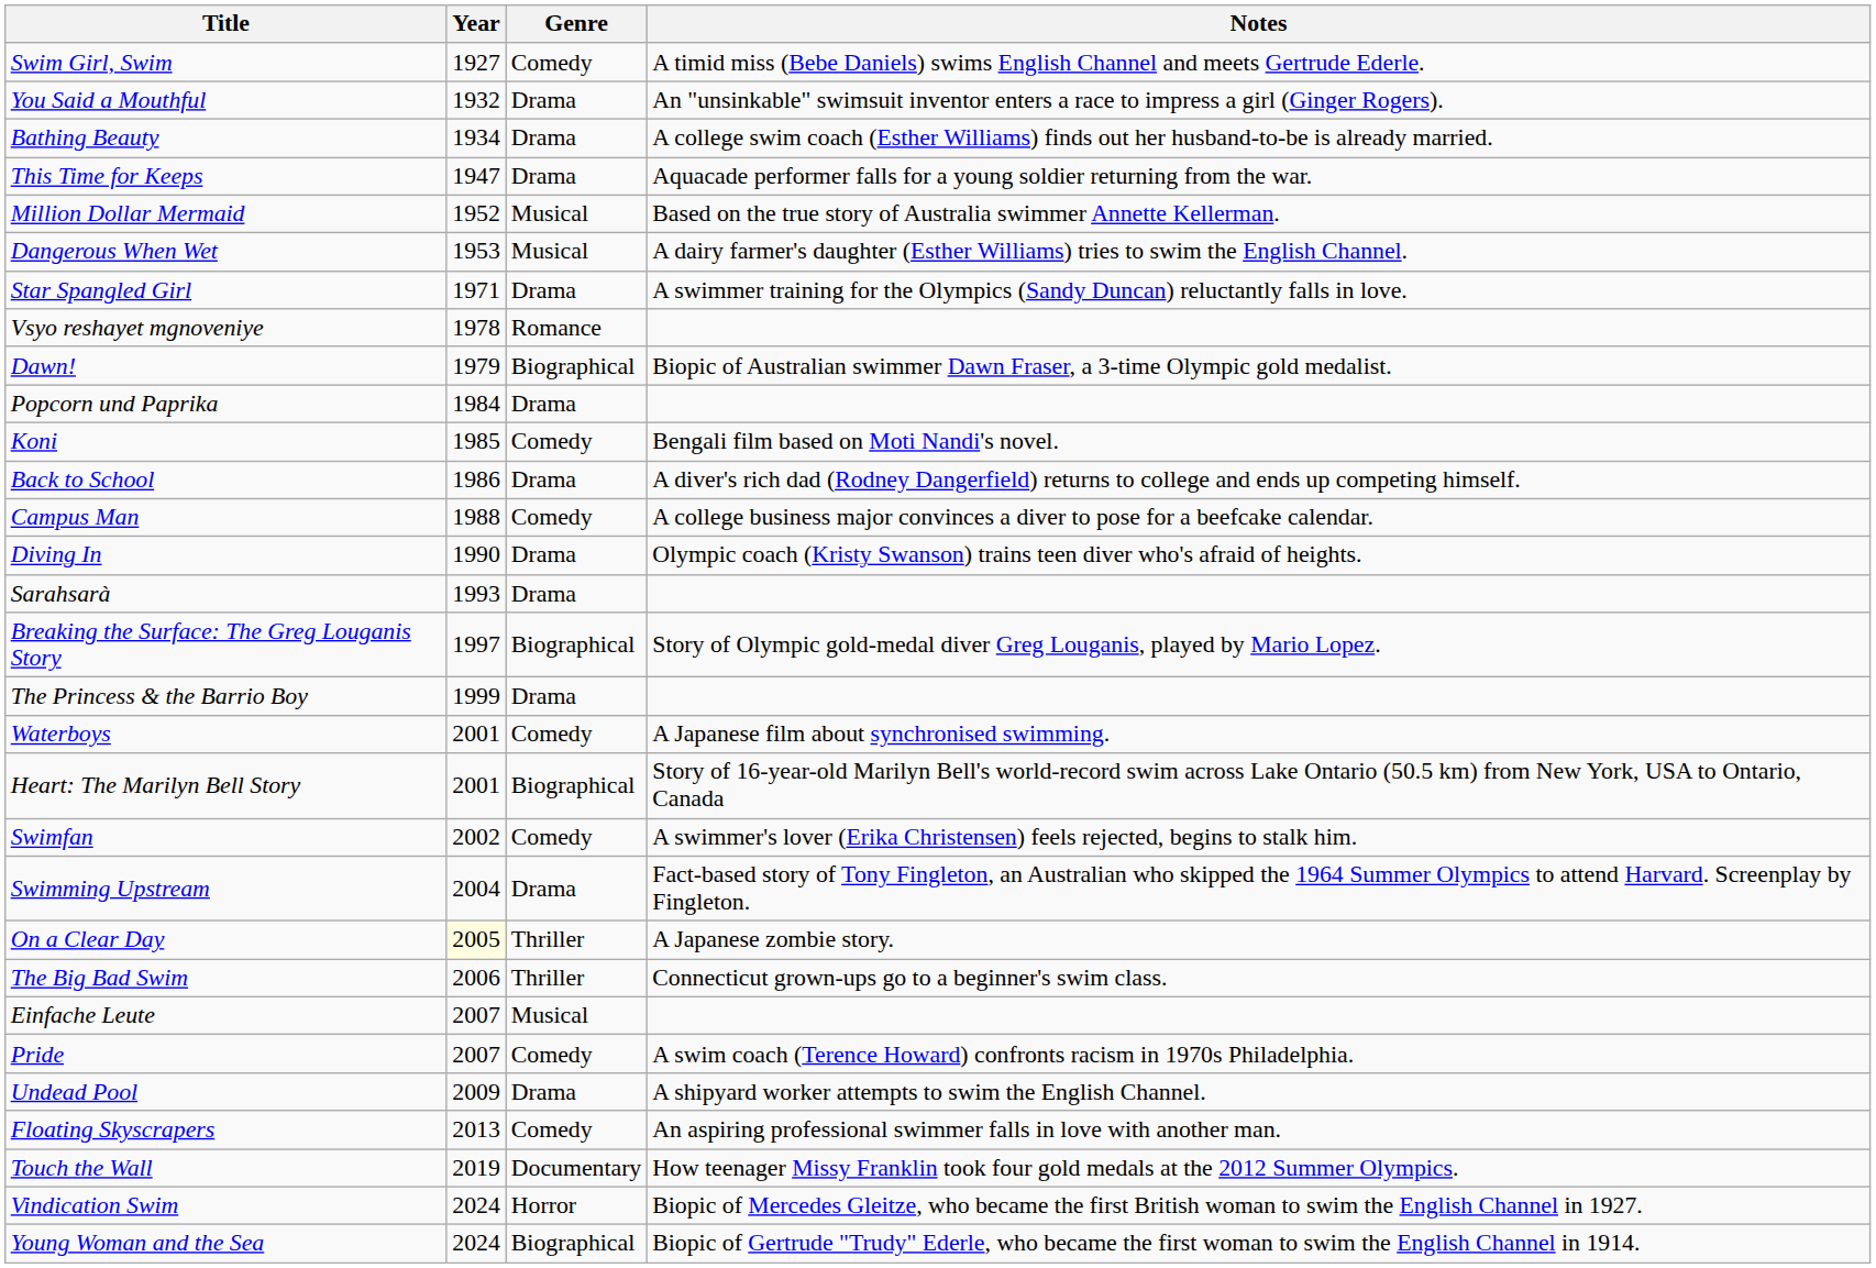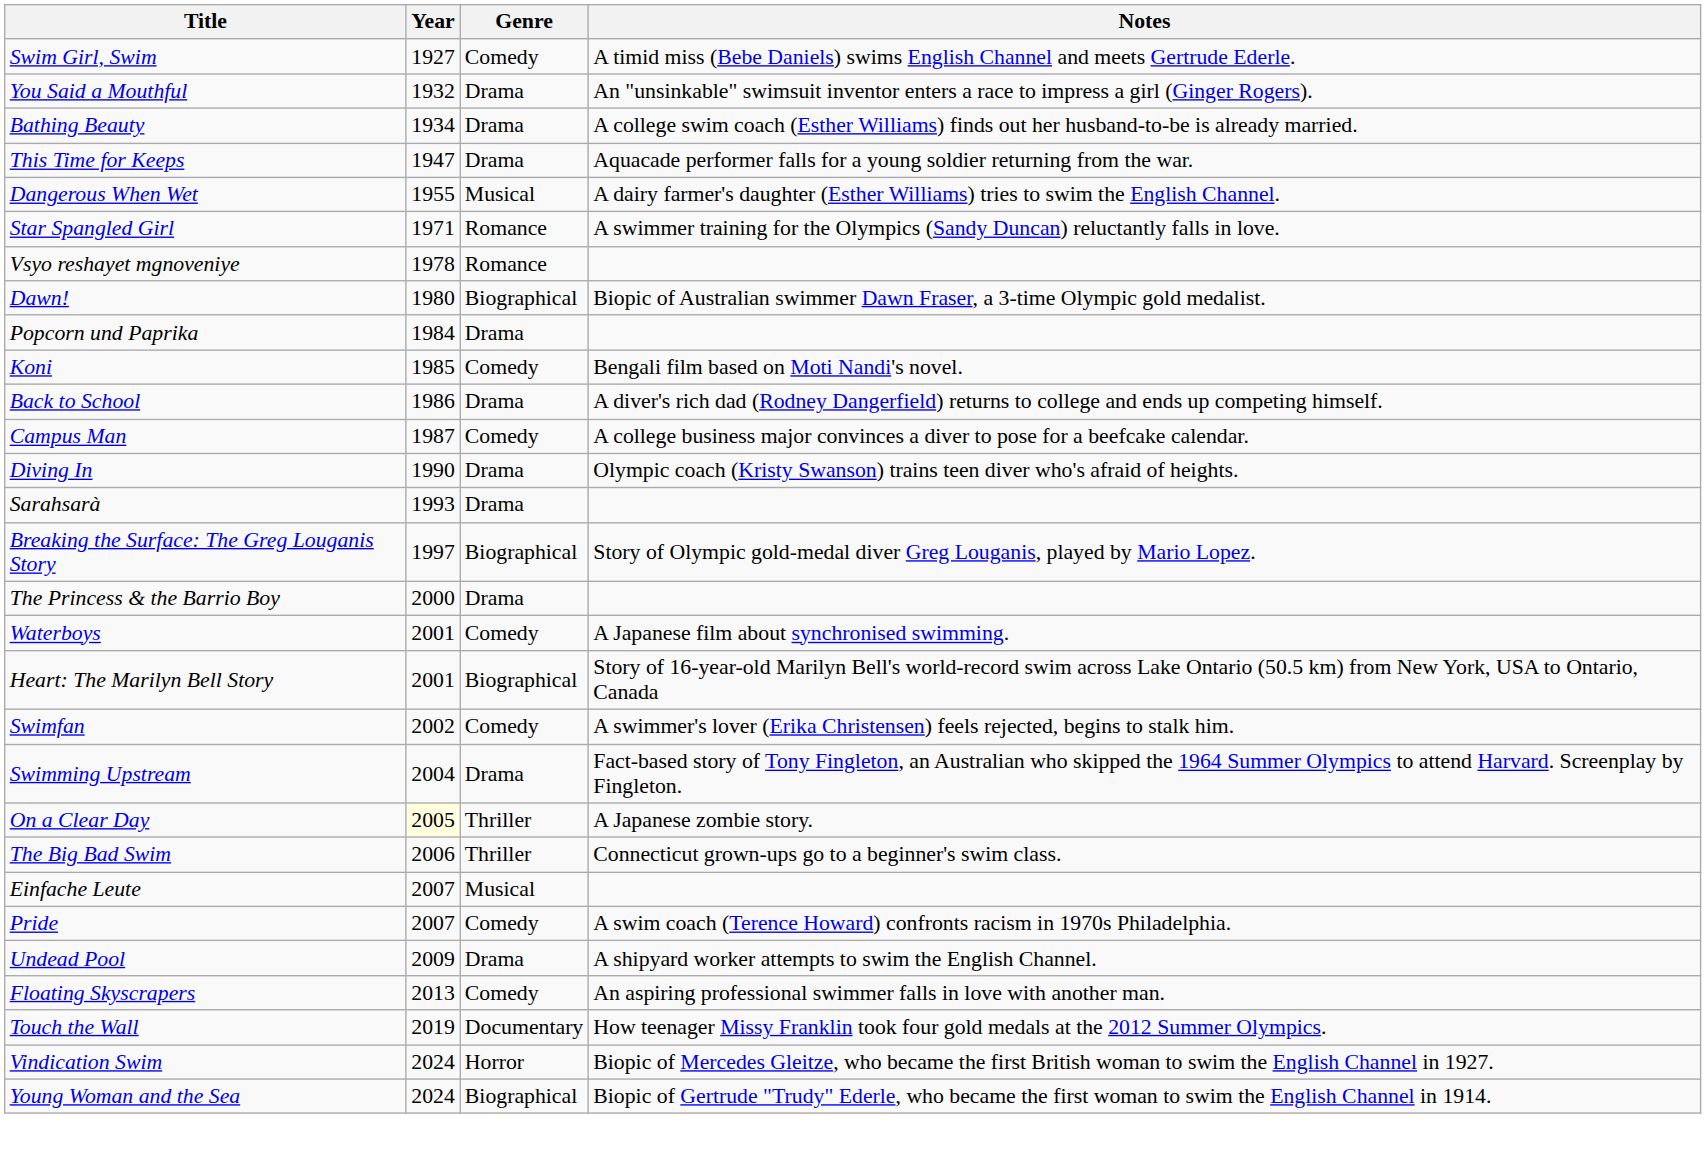- row: Million Dollar Mermaid | 1952 | Musical | Based on the true story of Australia swimmer Annette Kellerman.
Dangerous When Wet | Year: 1953 -> 1955
Star Spangled Girl | Genre: Drama -> Romance
Dawn! | Year: 1979 -> 1980
Campus Man | Year: 1988 -> 1987
The Princess & the Barrio Boy | Year: 1999 -> 2000
